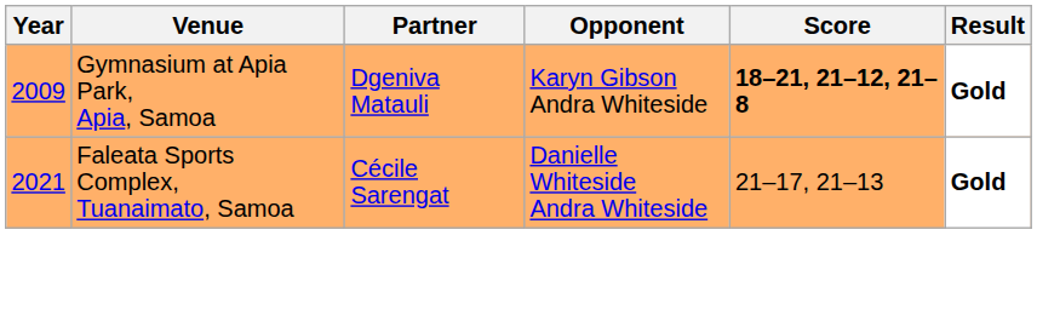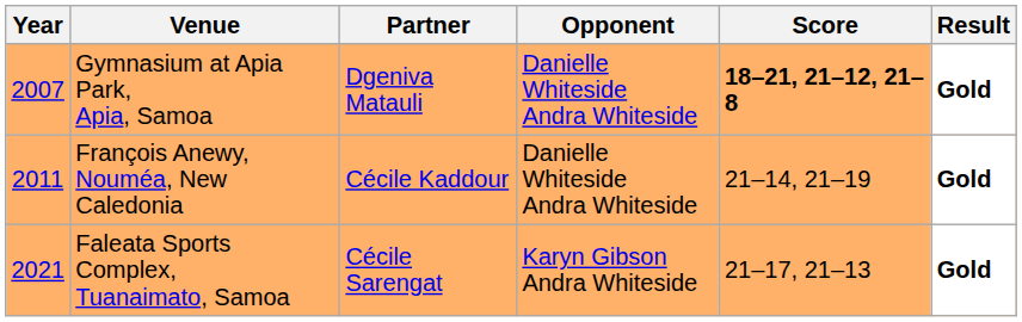Gymnasium at Apia Park, Apia, Samoa | Year: 2009 -> 2007
Gymnasium at Apia Park, Apia, Samoa | Opponent: Karyn Gibson Andra Whiteside -> Danielle Whiteside Andra Whiteside
+ row: 2011 | François Anewy, Nouméa, New Caledonia | Cécile Kaddour | Danielle Whiteside Andra Whiteside | 21–14, 21–19 | Gold
Faleata Sports Complex, Tuanaimato, Samoa | Opponent: Danielle Whiteside Andra Whiteside -> Karyn Gibson Andra Whiteside
